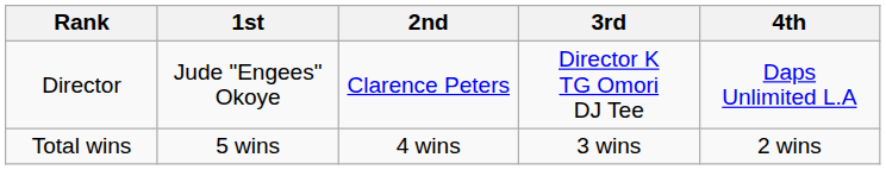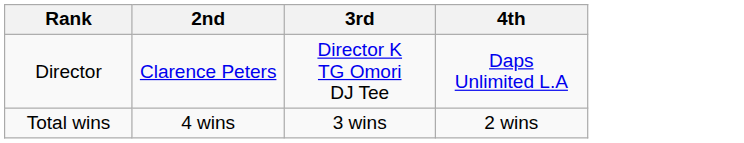- column: 1st | Jude "Engees" Okoye | 5 wins
